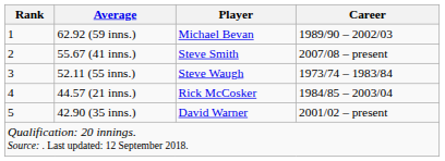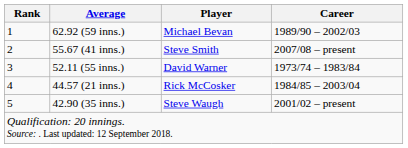52.11 (55 inns.) | Player: Steve Waugh -> David Warner
42.90 (35 inns.) | Player: David Warner -> Steve Waugh
